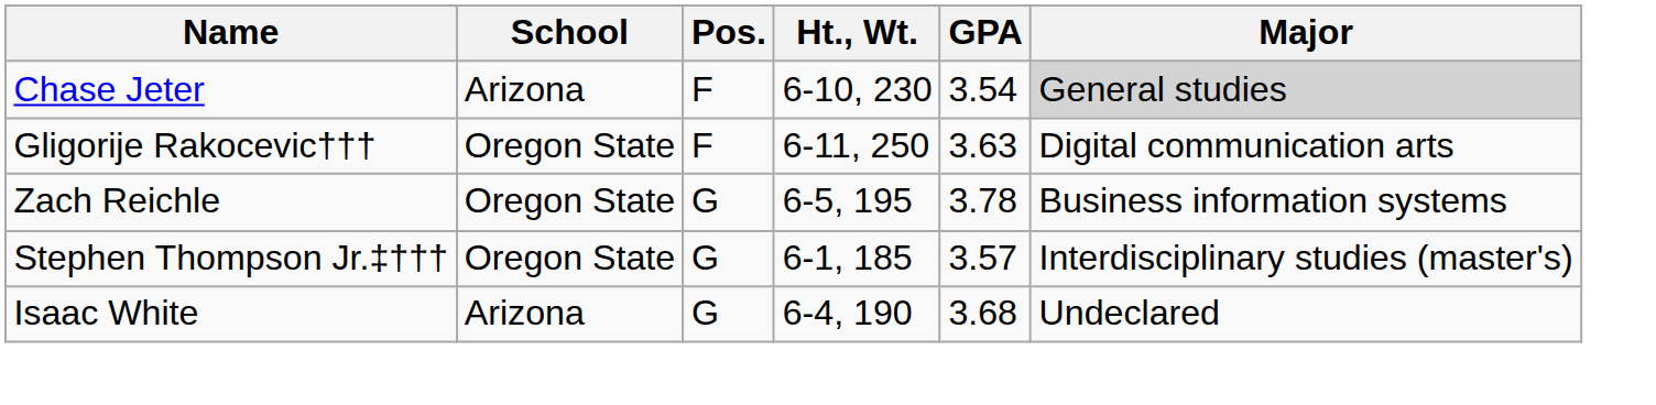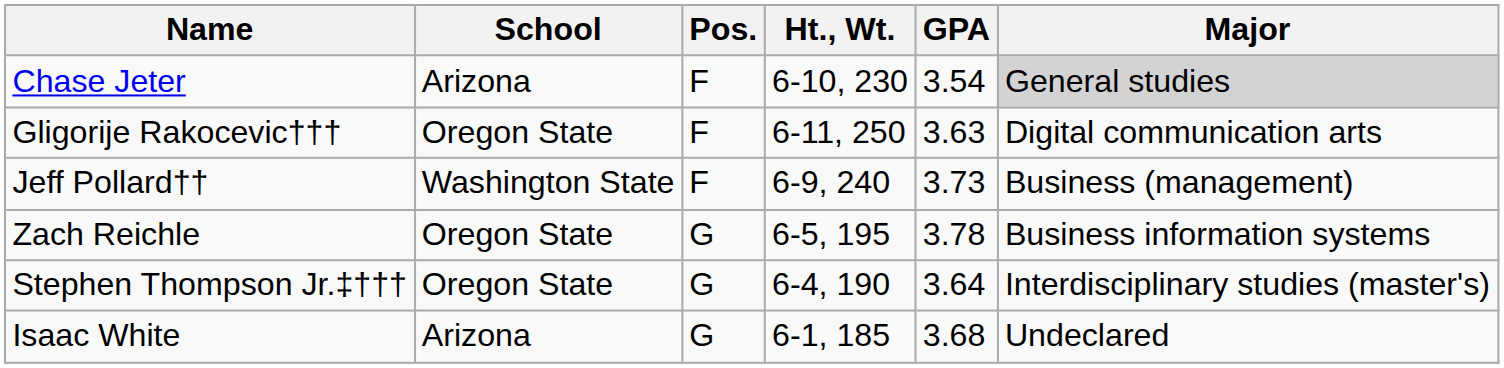+ row: Jeff Pollard†† | Washington State | F | 6-9, 240 | 3.73 | Business (management)
Stephen Thompson Jr.‡††† | Ht., Wt.: 6-1, 185 -> 6-4, 190
Stephen Thompson Jr.‡††† | GPA: 3.57 -> 3.64
Isaac White | Ht., Wt.: 6-4, 190 -> 6-1, 185
